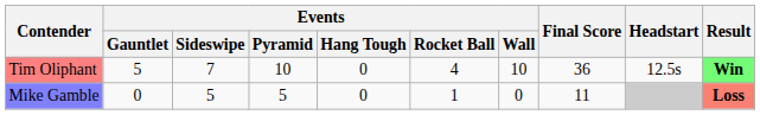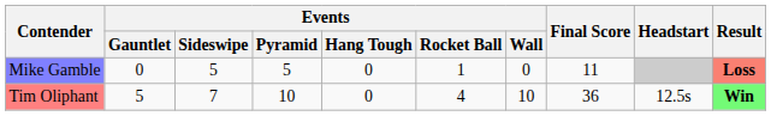rows swapped: Tim Oliphant <-> Mike Gamble
